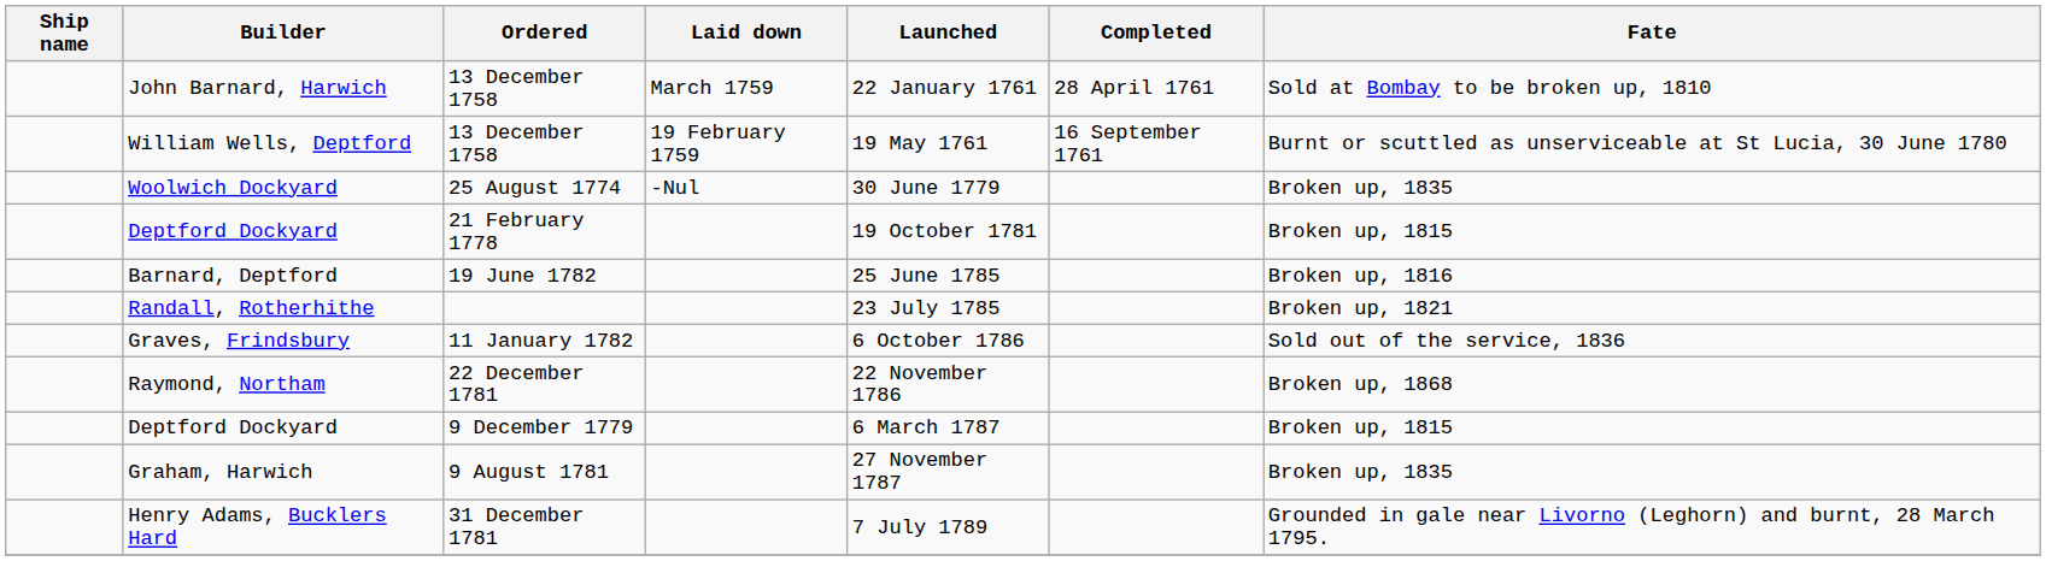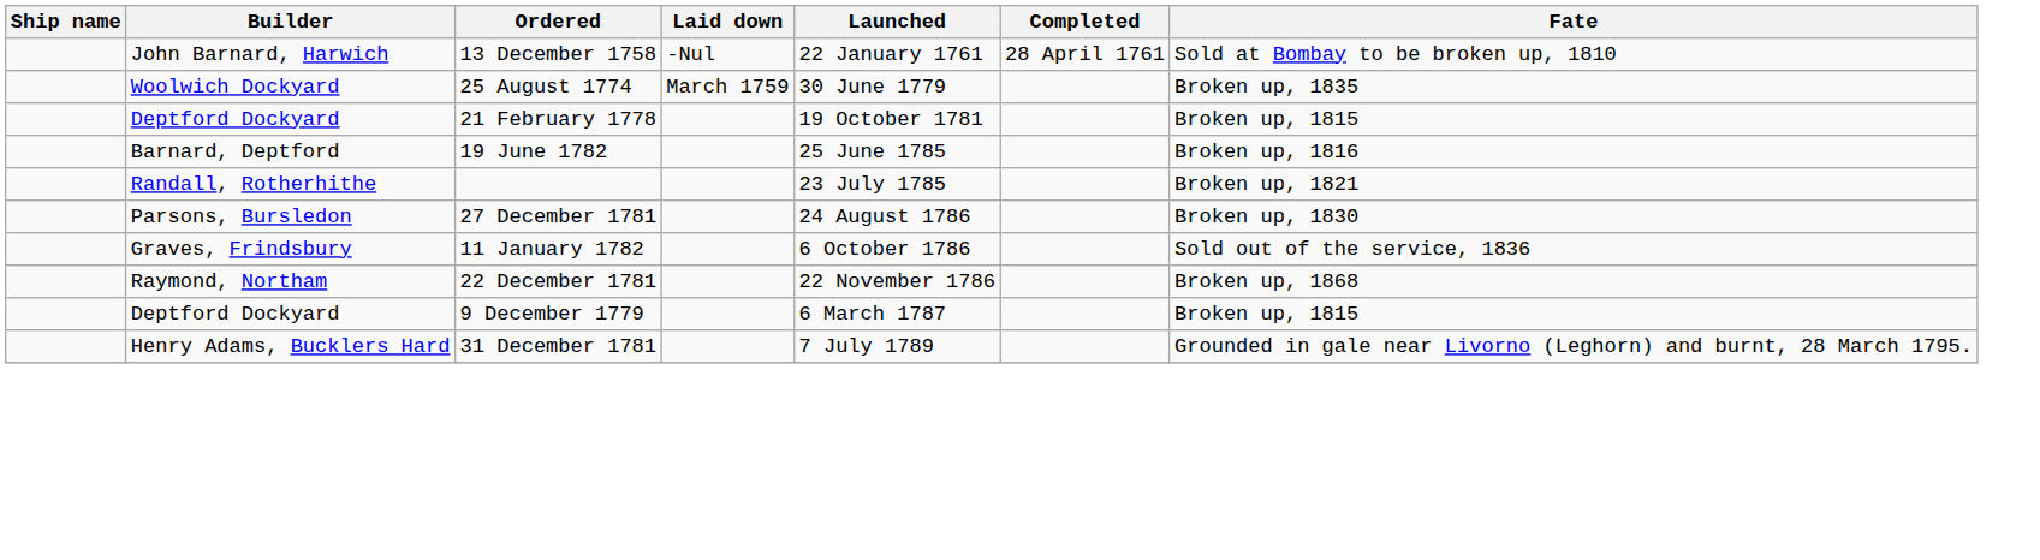John Barnard, Harwich | Laid down: March 1759 -> -Nul
- row: William Wells, Deptford | 13 December 1758 | 19 February 1759 | 19 May 1761 | 16 September 1761 | Burnt or scuttled as unserviceable at St Lucia, 30 June 1780
Woolwich Dockyard | Laid down: -Nul -> March 1759
+ row: Parsons, Bursledon | 27 December 1781 | 24 August 1786 | Broken up, 1830
- row: Graham, Harwich | 9 August 1781 | 27 November 1787 | Broken up, 1835
